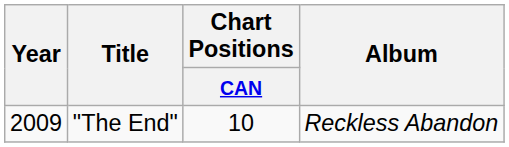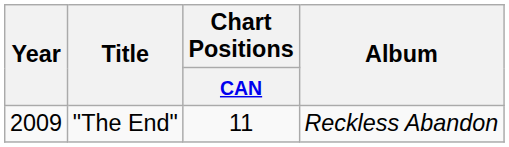"The End" | Chart Positions / CAN: 10 -> 11
